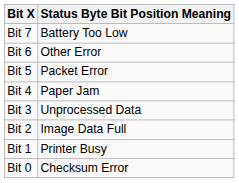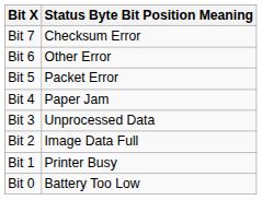Bit 7 | Status Byte Bit Position Meaning: Battery Too Low -> Checksum Error
Bit 0 | Status Byte Bit Position Meaning: Checksum Error -> Battery Too Low
